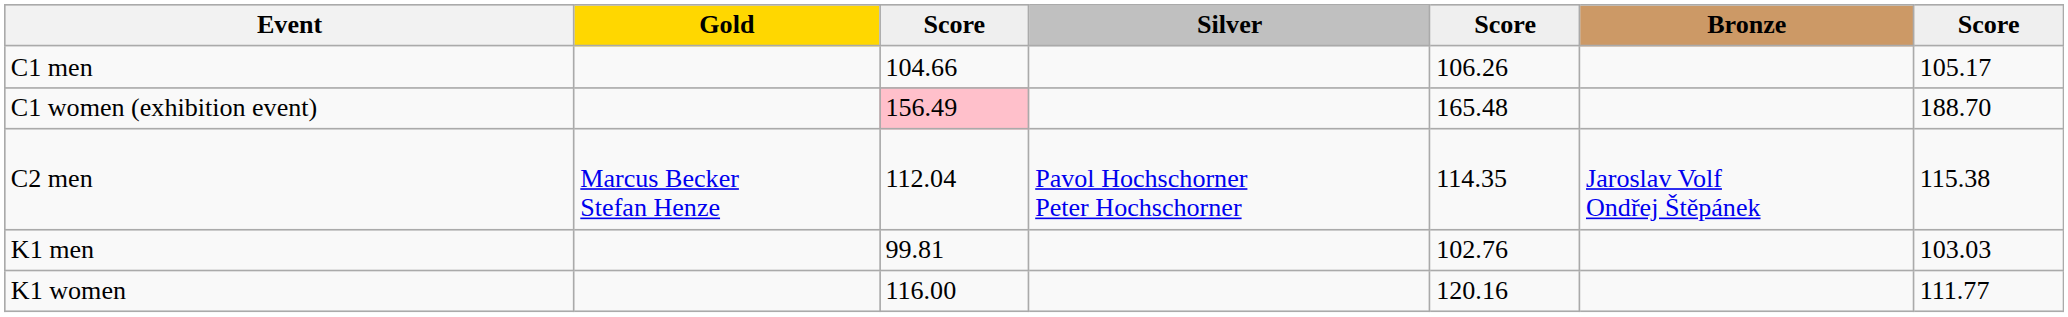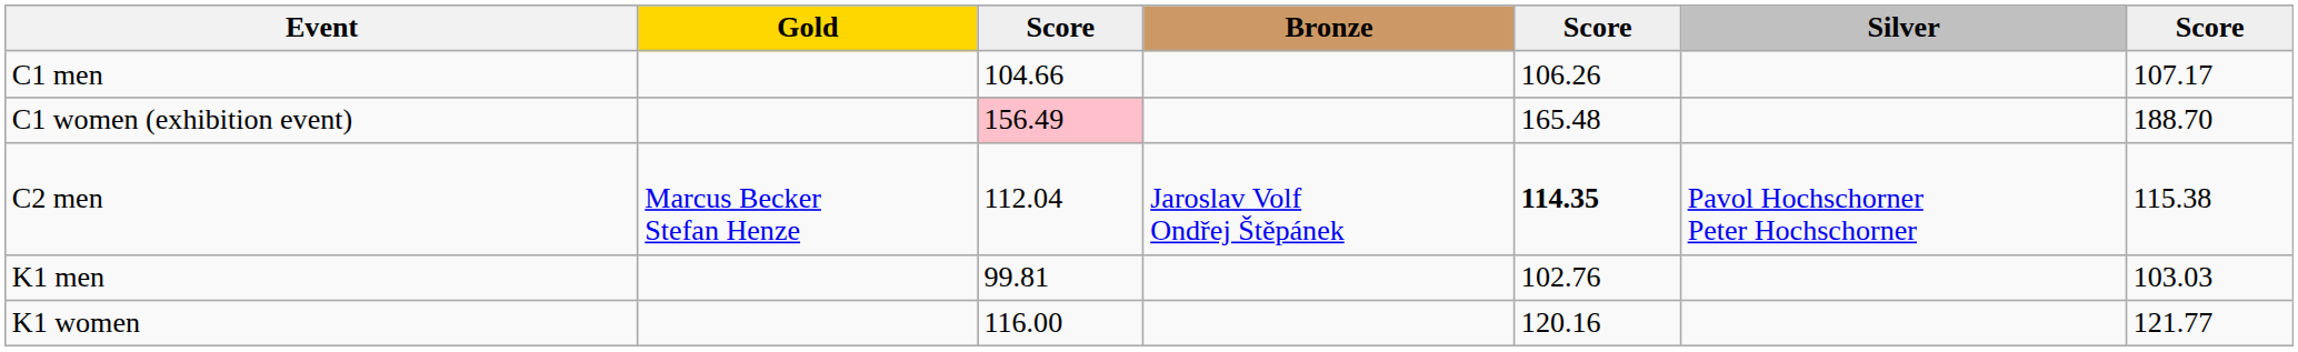columns swapped: Silver <-> Bronze
C1 men | column 7: 105.17 -> 107.17
C2 men | column 5: normal -> bold
K1 women | column 7: 111.77 -> 121.77
